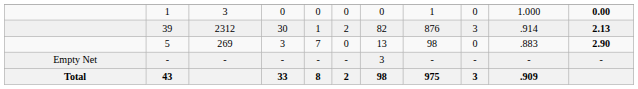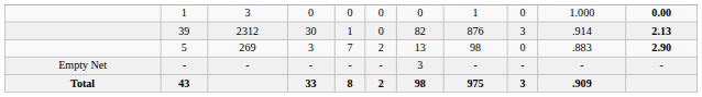39 | column 6: 2 -> 0
5 | column 6: 0 -> 2
